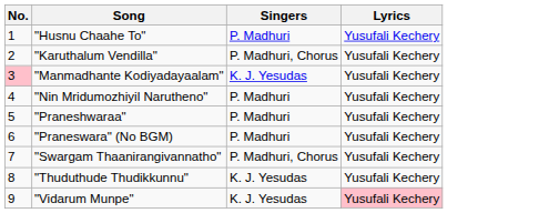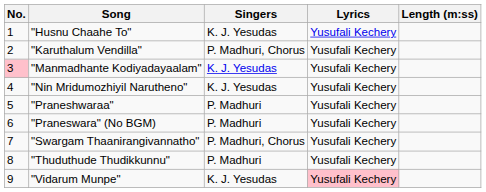+ column: Length (m:ss)
"Husnu Chaahe To" | Singers: P. Madhuri -> K. J. Yesudas
"Nin Mridumozhiyil Narutheno" | Singers: P. Madhuri -> K. J. Yesudas
"Thuduthude Thudikkunnu" | Singers: K. J. Yesudas -> P. Madhuri
